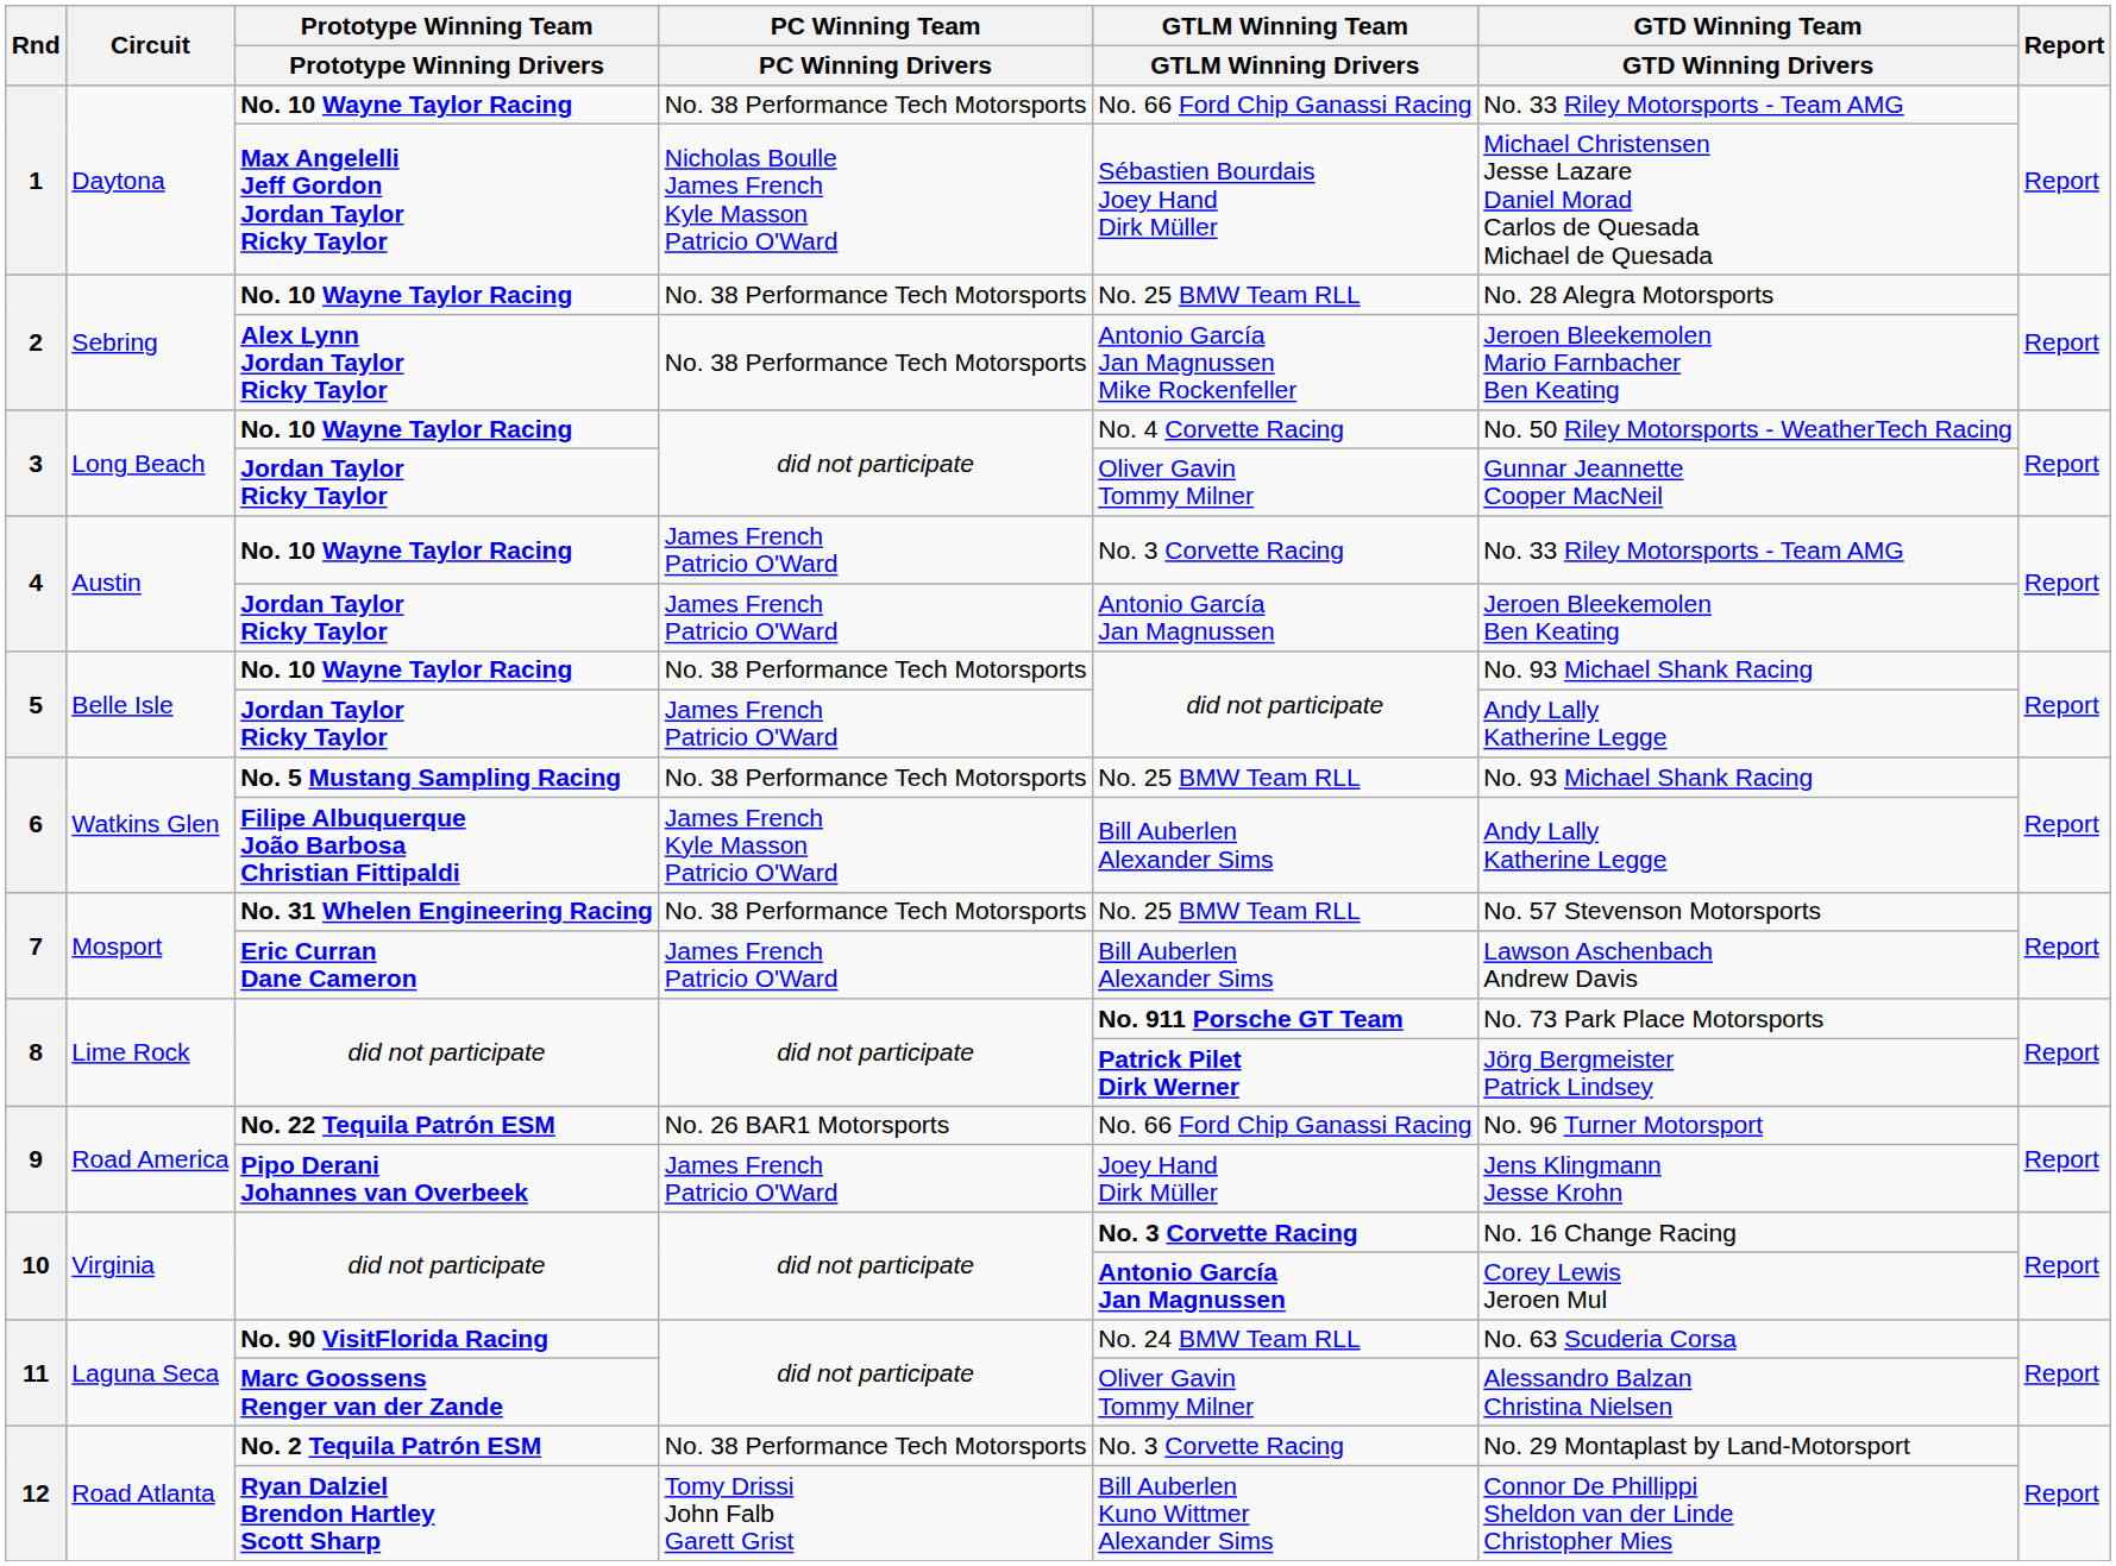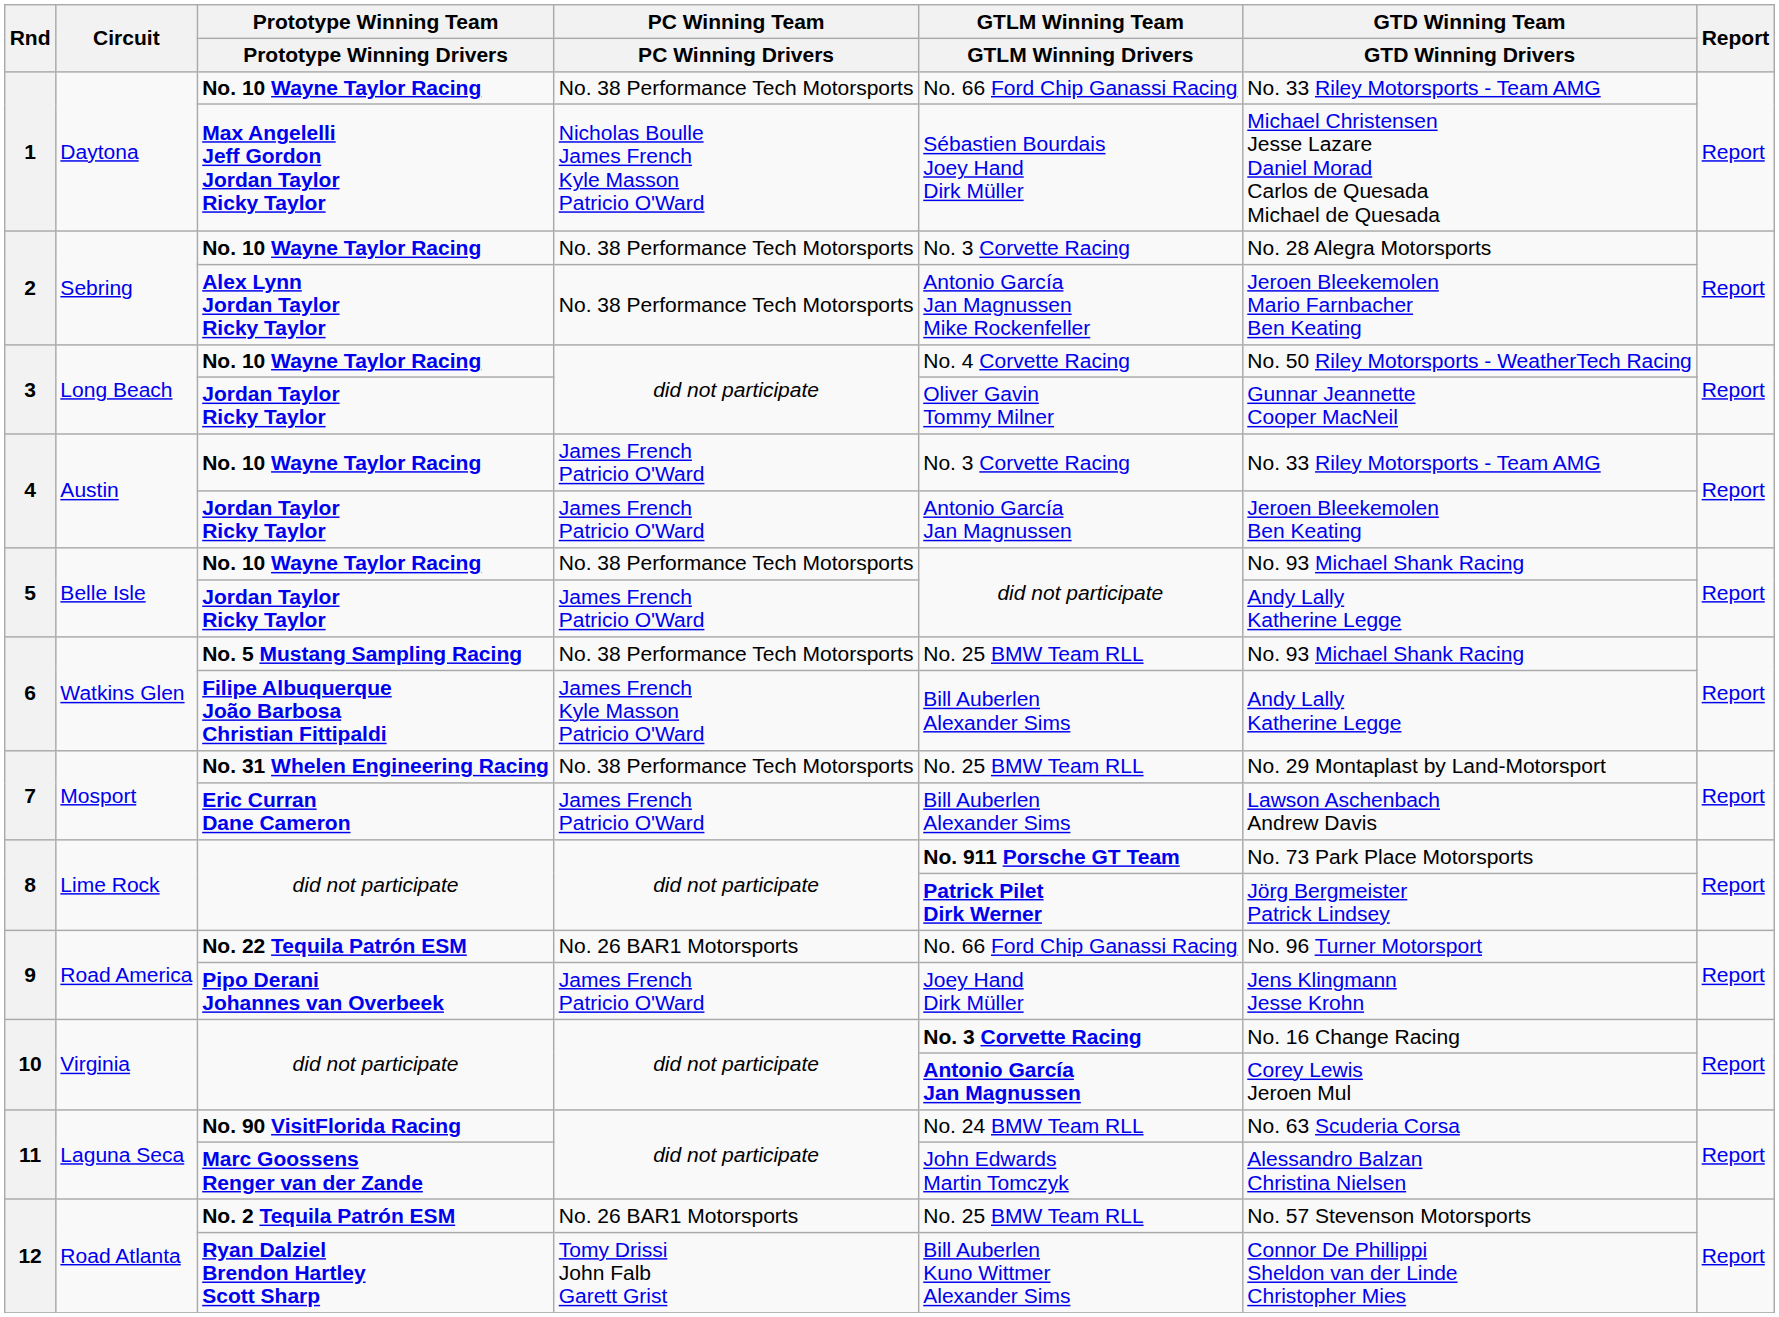2 / No. 10 Wayne Taylor Racing | GTLM Winning Team / GTLM Winning Drivers: No. 25 BMW Team RLL -> No. 3 Corvette Racing
No. 31 Whelen Engineering Racing | GTD Winning Team / GTD Winning Drivers: No. 57 Stevenson Motorsports -> No. 29 Montaplast by Land-Motorsport
Marc Goossens Renger van der Zande | GTLM Winning Team / GTLM Winning Drivers: Oliver Gavin Tommy Milner -> John Edwards Martin Tomczyk
No. 2 Tequila Patrón ESM | PC Winning Team / PC Winning Drivers: No. 38 Performance Tech Motorsports -> No. 26 BAR1 Motorsports
No. 2 Tequila Patrón ESM | GTLM Winning Team / GTLM Winning Drivers: No. 3 Corvette Racing -> No. 25 BMW Team RLL
No. 2 Tequila Patrón ESM | GTD Winning Team / GTD Winning Drivers: No. 29 Montaplast by Land-Motorsport -> No. 57 Stevenson Motorsports
